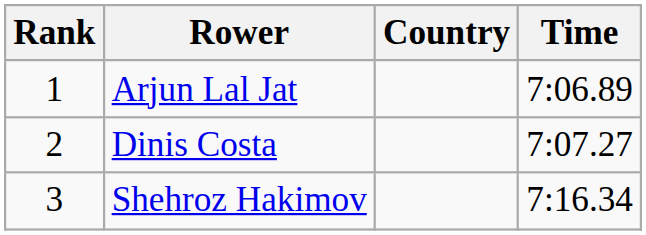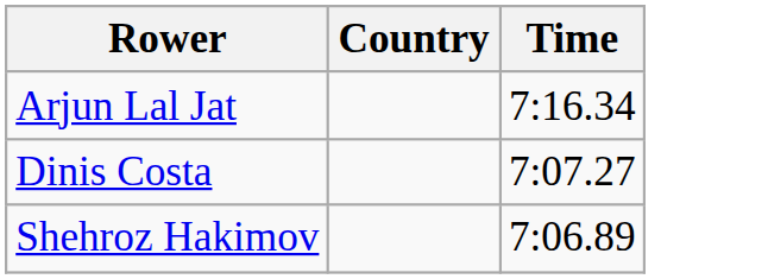- column: Rank | 1 | 2 | 3
Arjun Lal Jat | Time: 7:06.89 -> 7:16.34
Shehroz Hakimov | Time: 7:16.34 -> 7:06.89
